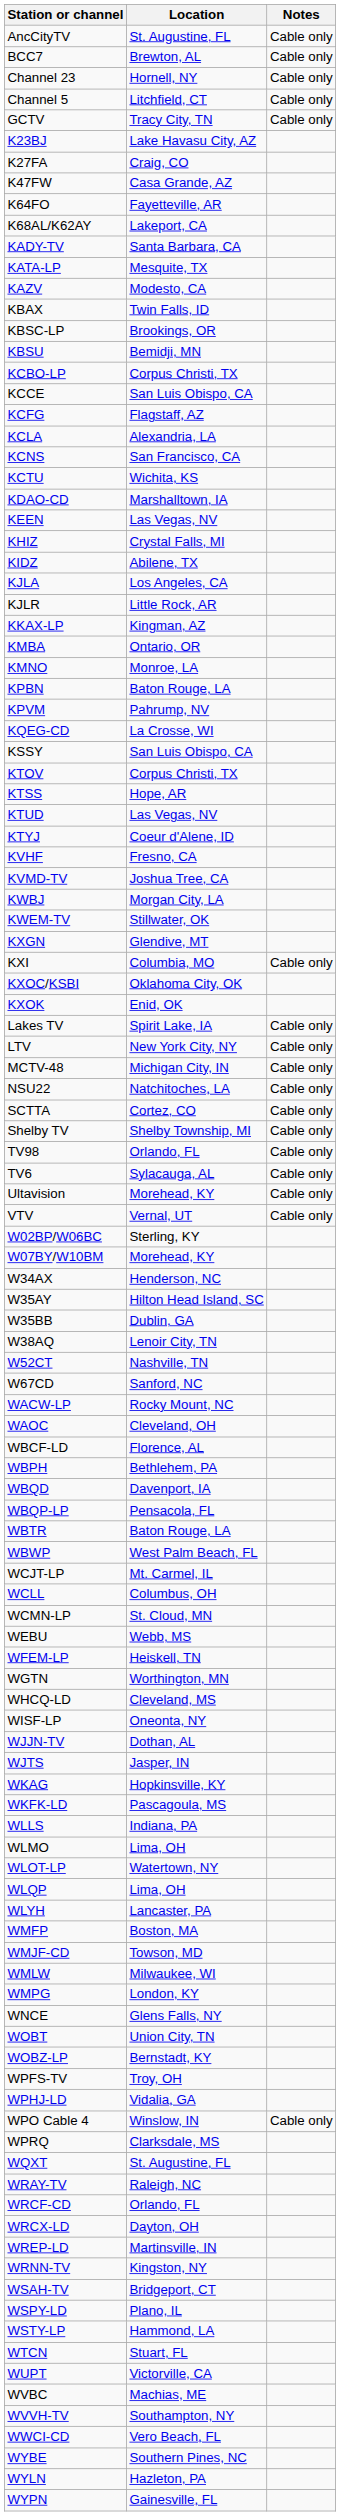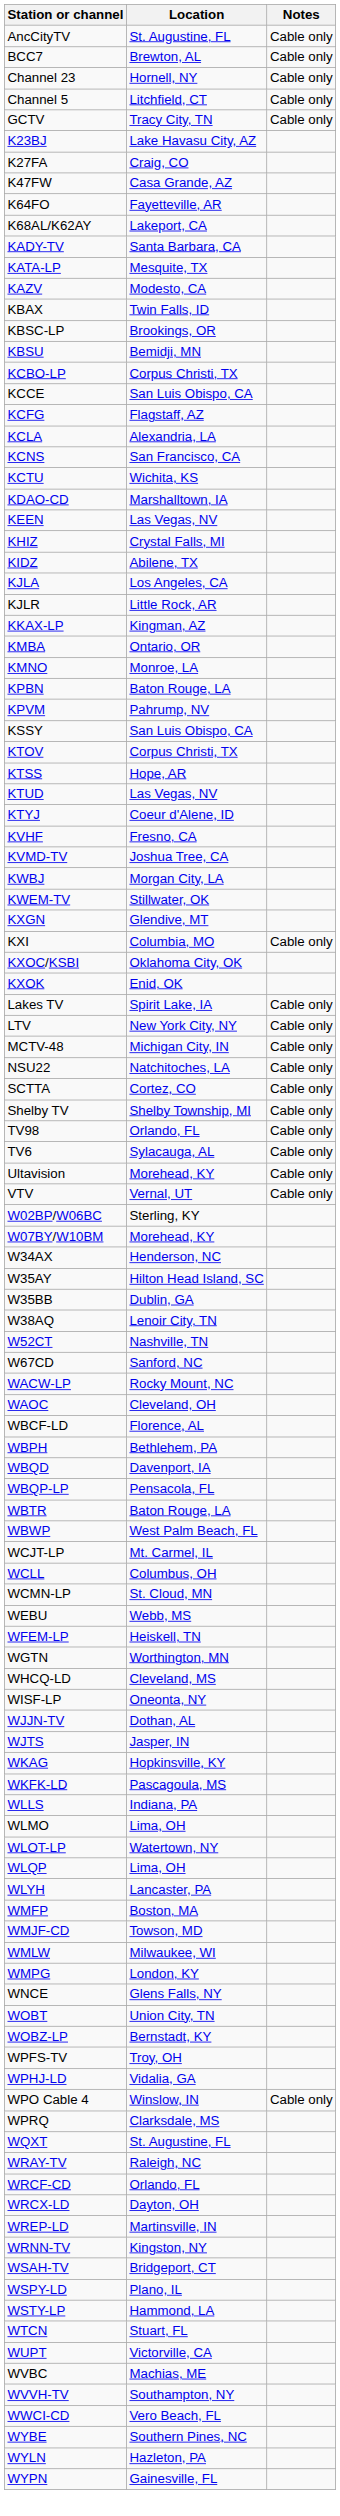- row: KQEG-CD | La Crosse, WI
